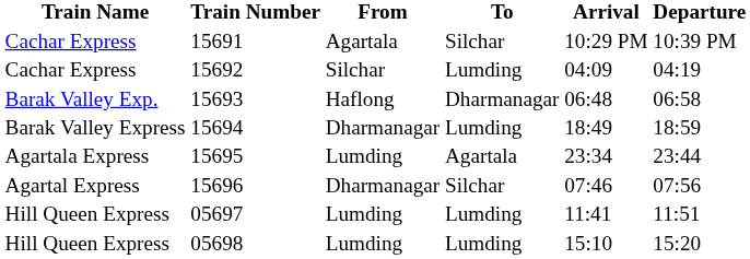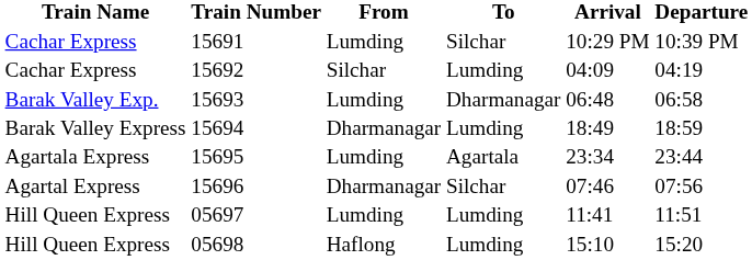15691 | From: Agartala -> Lumding
15693 | From: Haflong -> Lumding
05698 | From: Lumding -> Haflong
